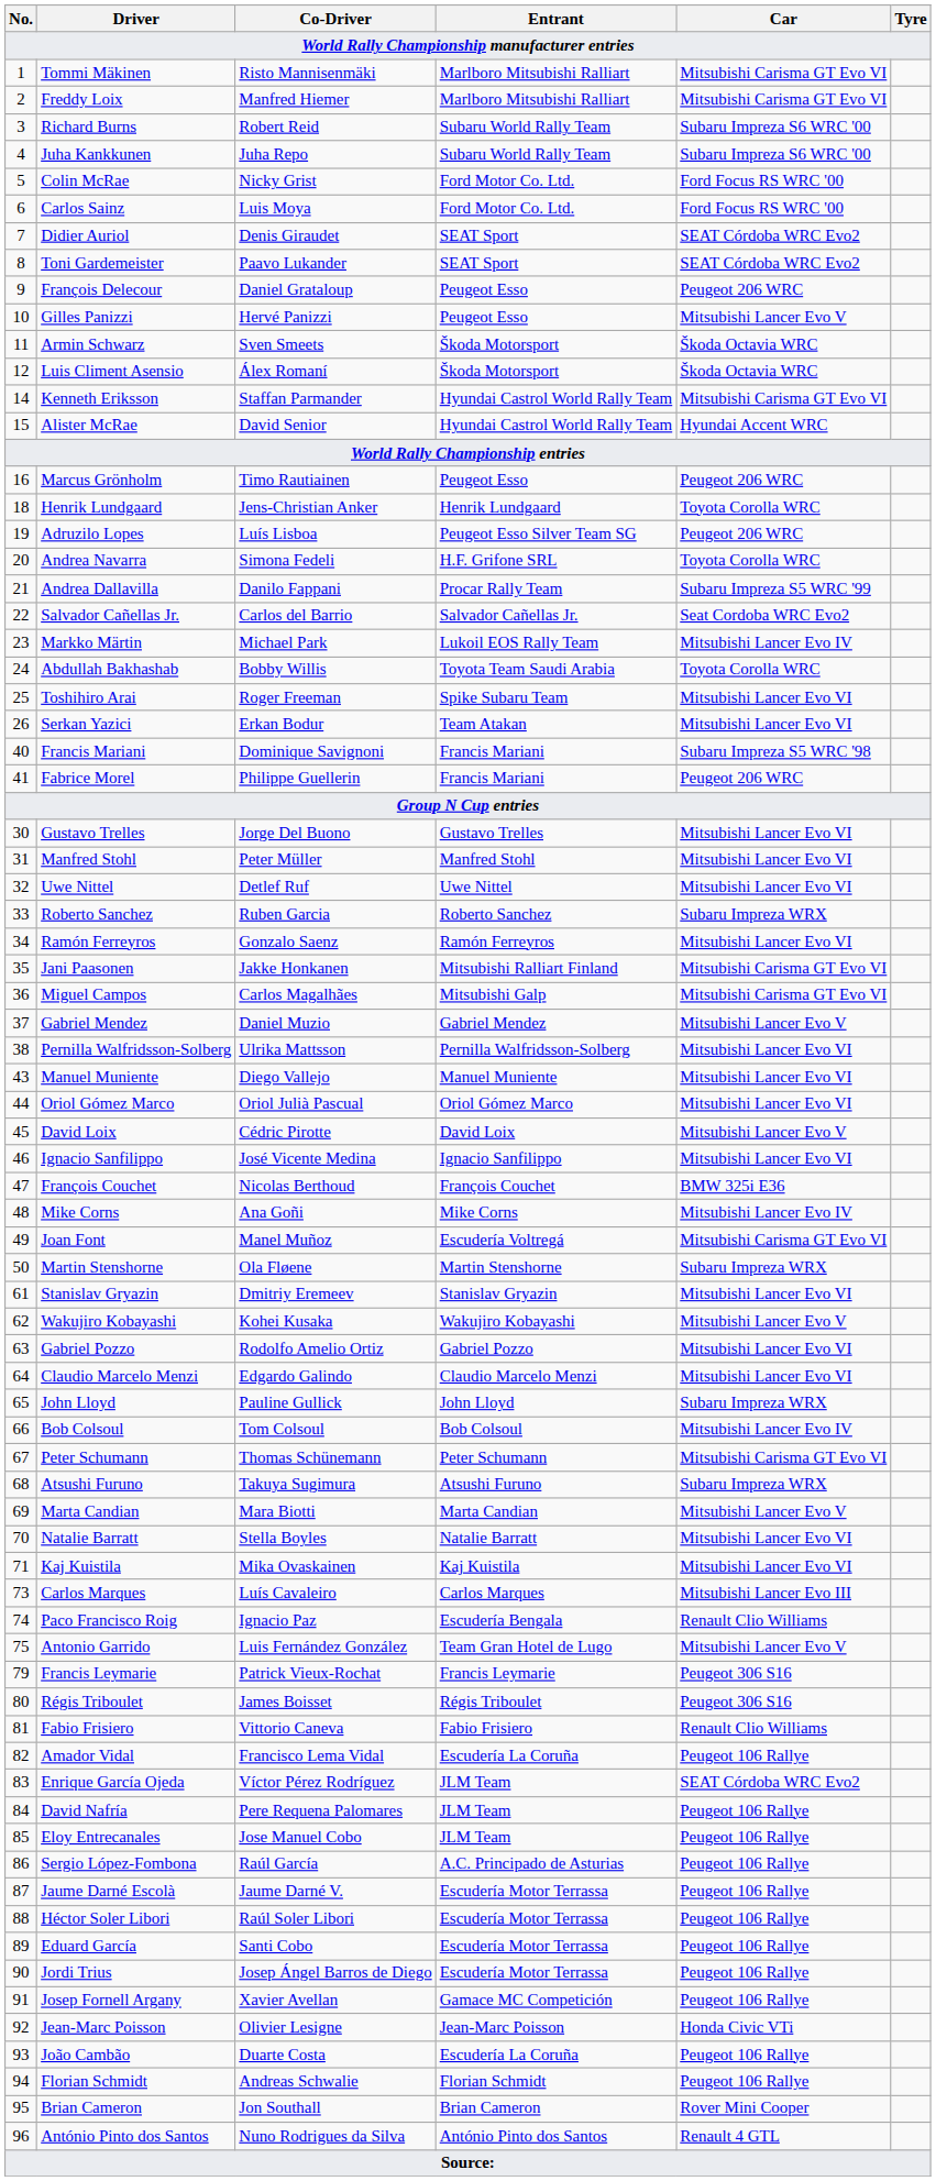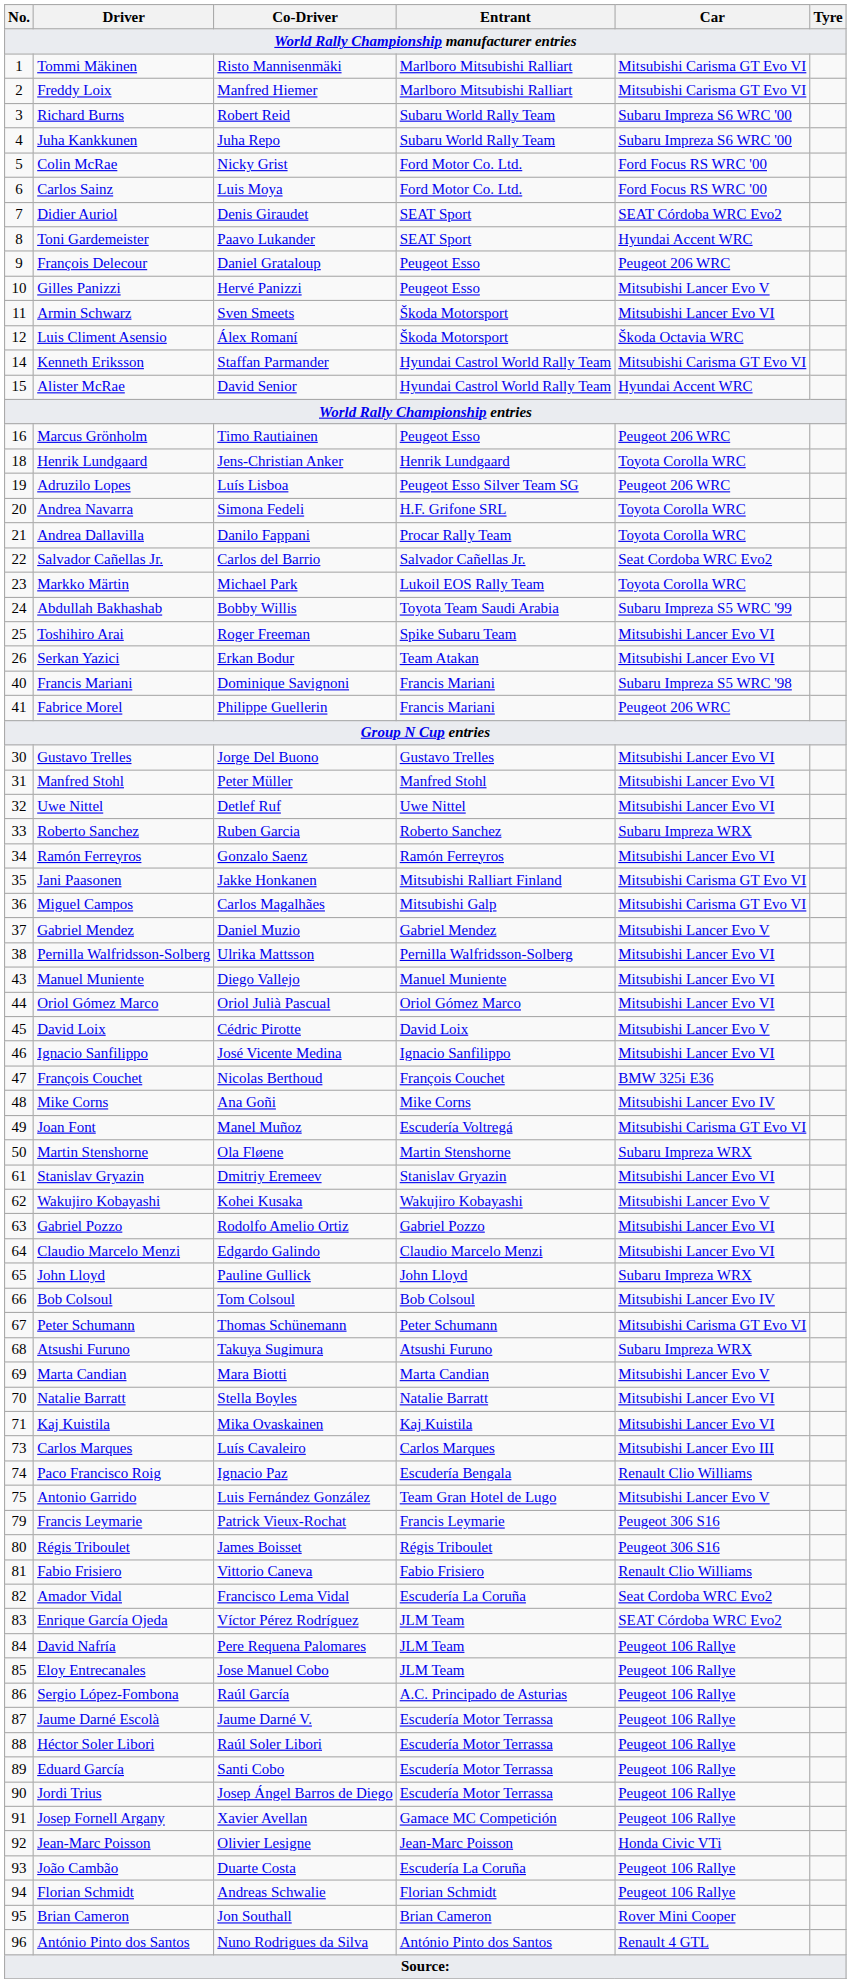Toni Gardemeister | Car: SEAT Córdoba WRC Evo2 -> Hyundai Accent WRC
Armin Schwarz | Car: Škoda Octavia WRC -> Mitsubishi Lancer Evo VI
Andrea Dallavilla | Car: Subaru Impreza S5 WRC '99 -> Toyota Corolla WRC
Markko Märtin | Car: Mitsubishi Lancer Evo IV -> Toyota Corolla WRC
Abdullah Bakhashab | Car: Toyota Corolla WRC -> Subaru Impreza S5 WRC '99
Amador Vidal | Car: Peugeot 106 Rallye -> Seat Cordoba WRC Evo2
